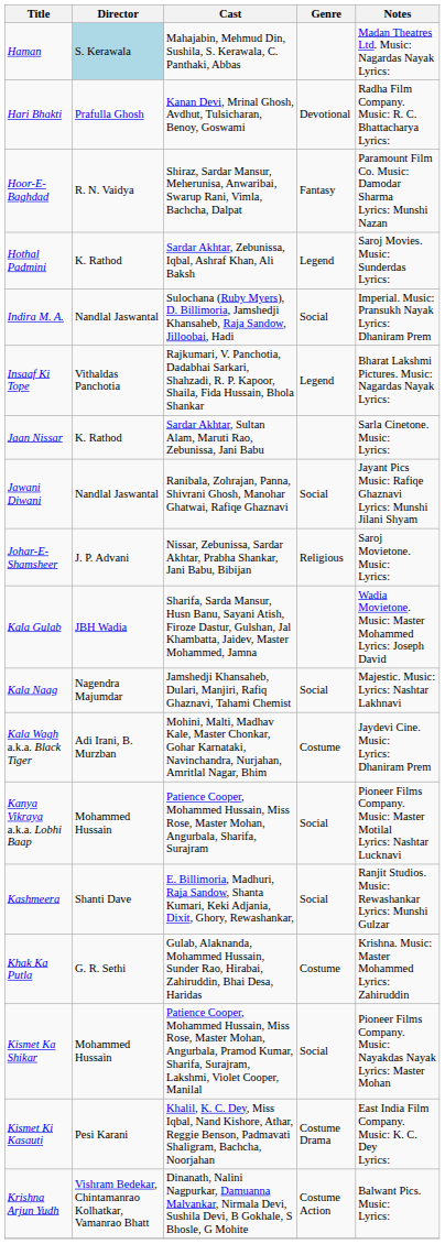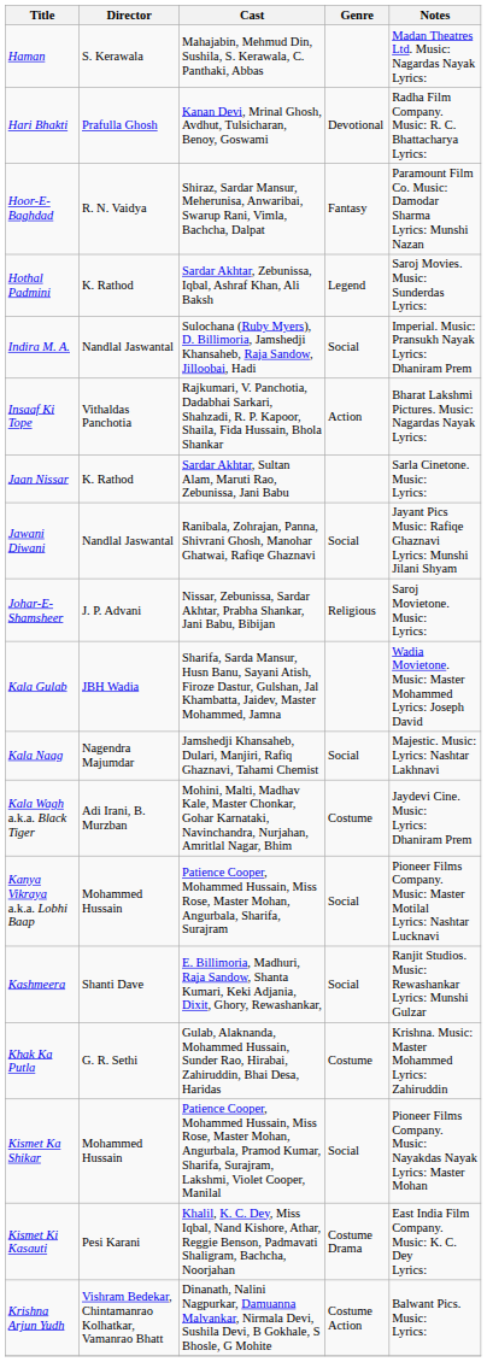Haman | Director: lightblue background -> no background
Insaaf Ki Tope | Genre: Legend -> Action
